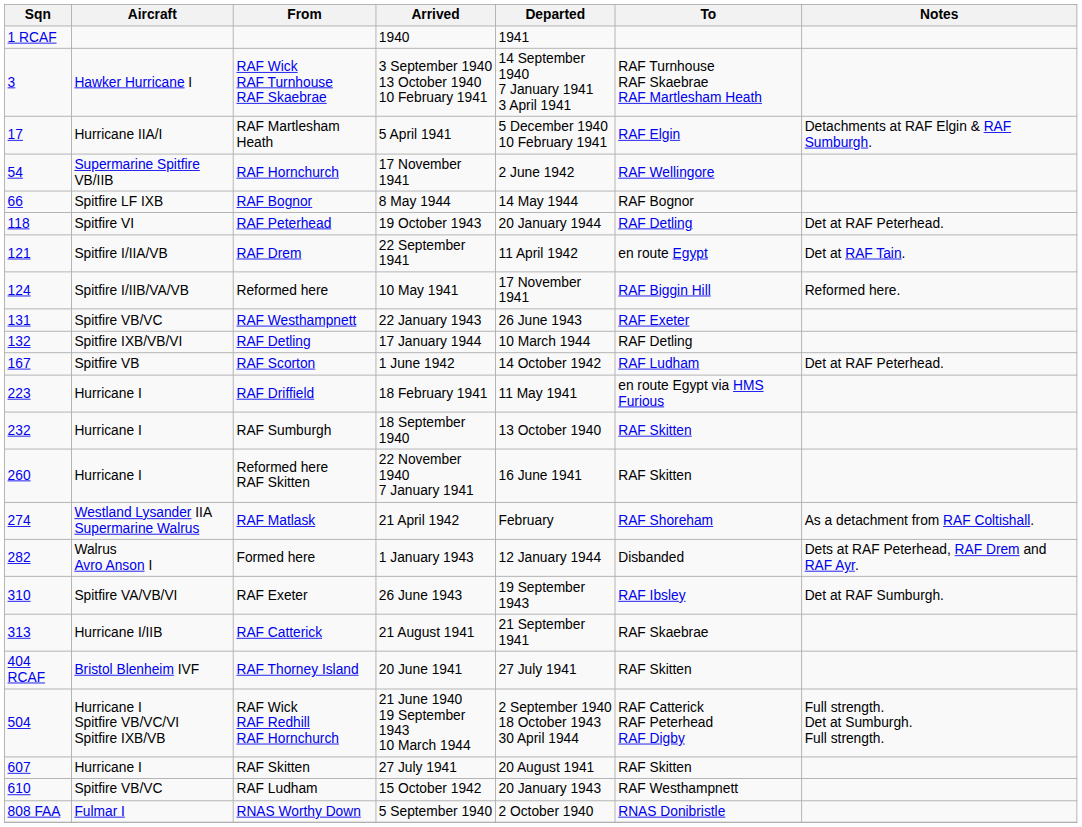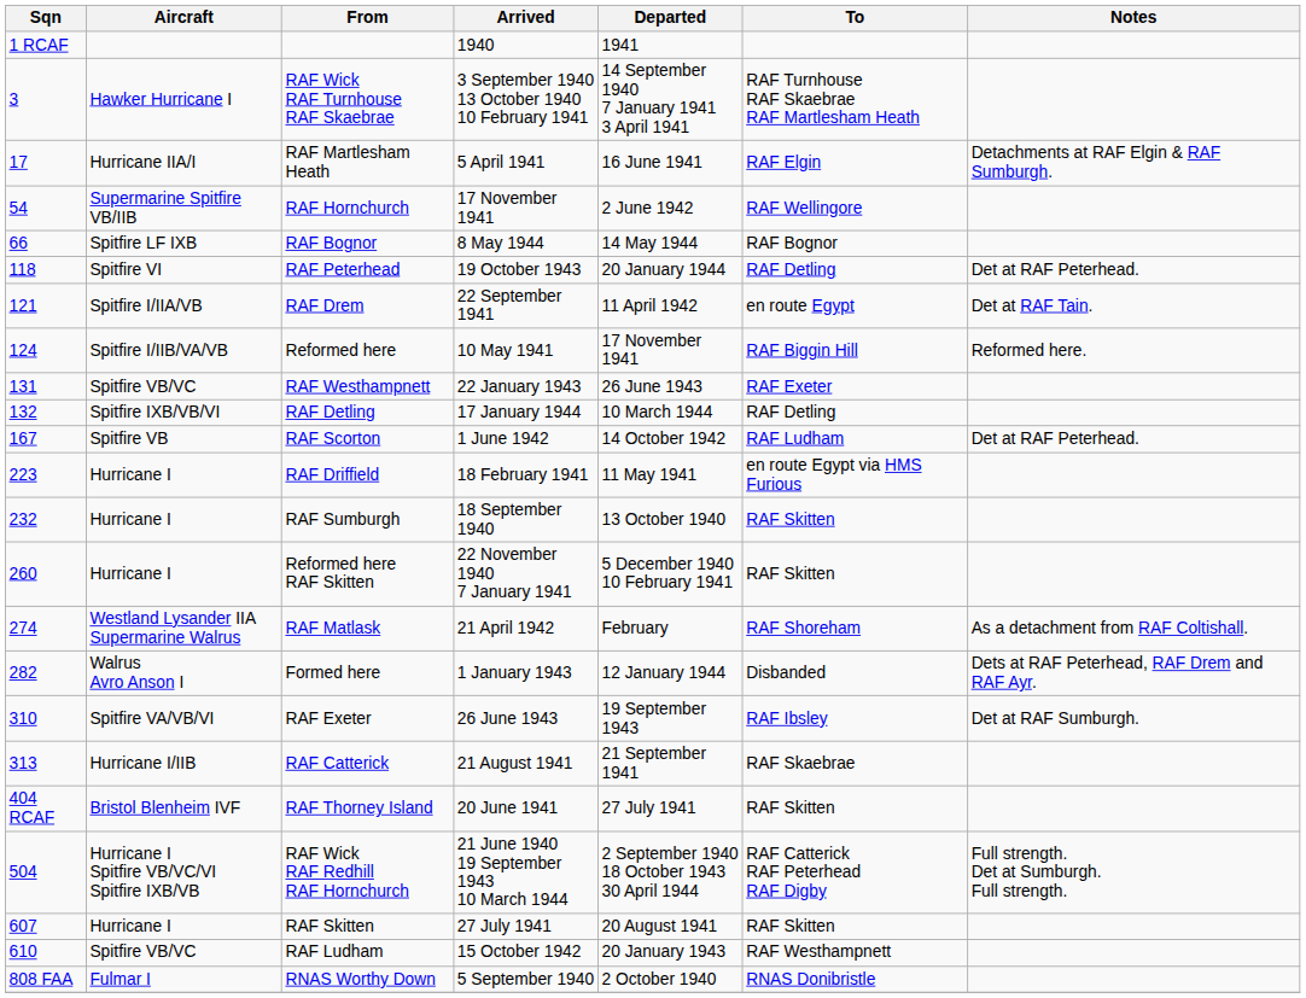RAF Martlesham Heath | Departed: 5 December 1940 10 February 1941 -> 16 June 1941
Reformed here RAF Skitten | Departed: 16 June 1941 -> 5 December 1940 10 February 1941
